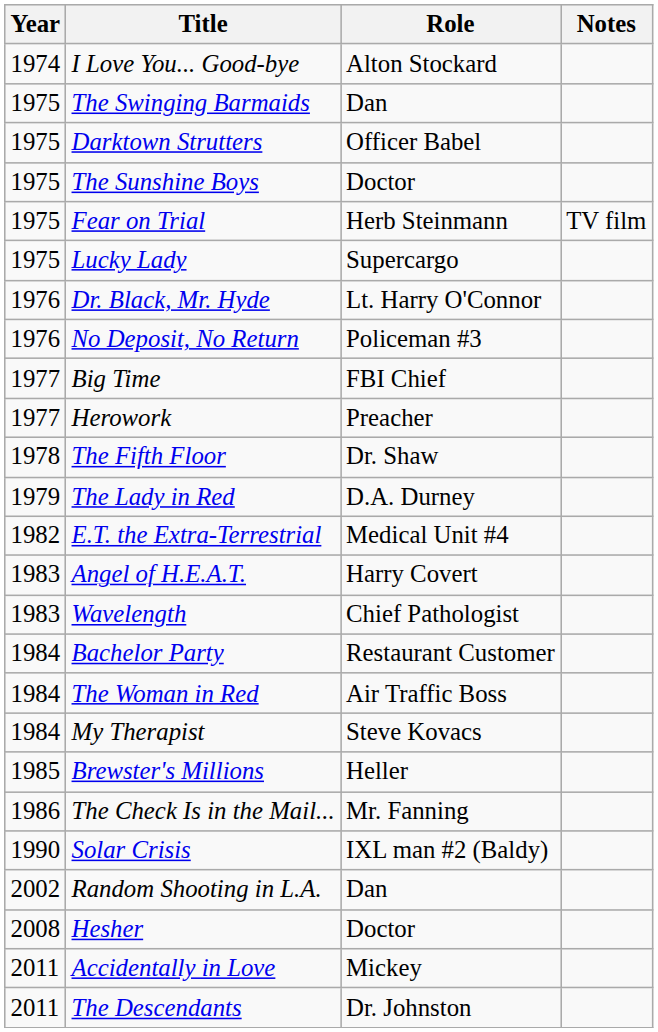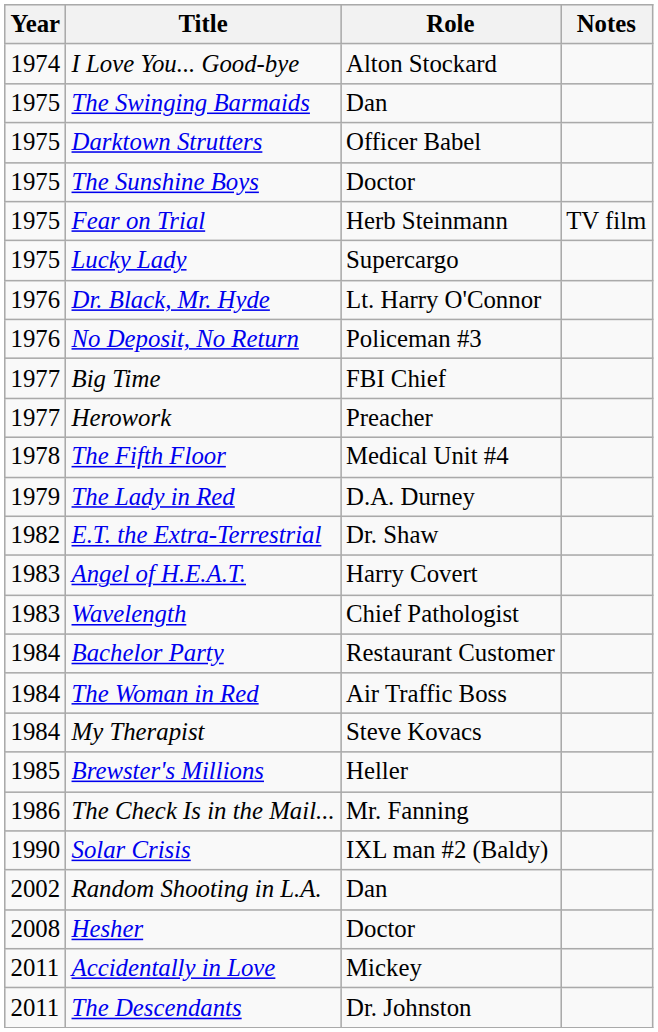The Fifth Floor | Role: Dr. Shaw -> Medical Unit #4
E.T. the Extra-Terrestrial | Role: Medical Unit #4 -> Dr. Shaw
